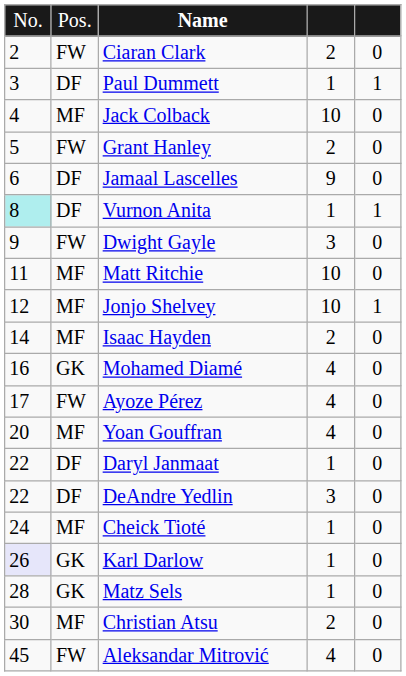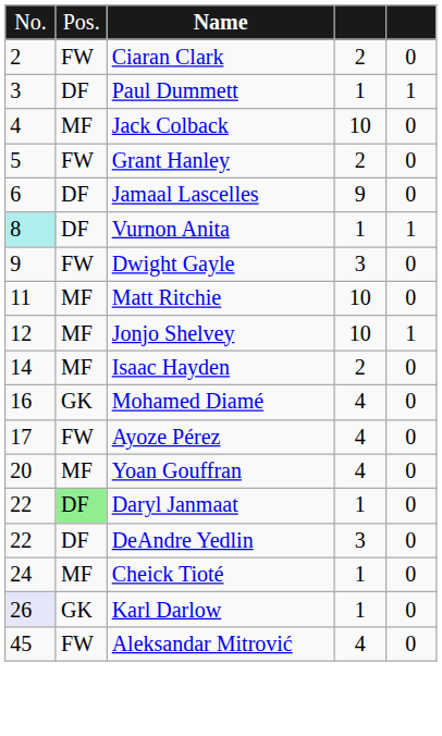Daryl Janmaat | column 2: no background -> lightgreen background
- row: 28 | GK | Matz Sels | 1 | 0
- row: 30 | MF | Christian Atsu | 2 | 0
